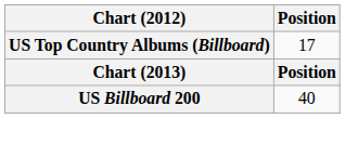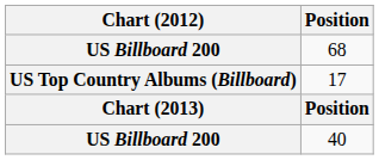+ row: US Billboard 200 | 68
